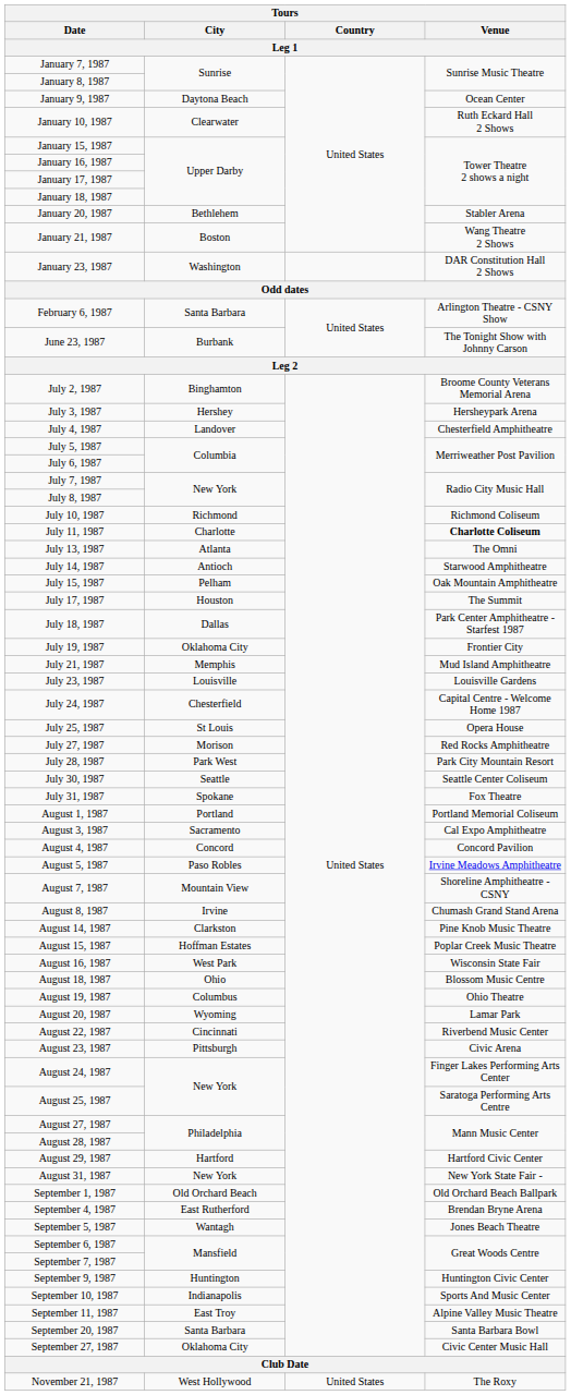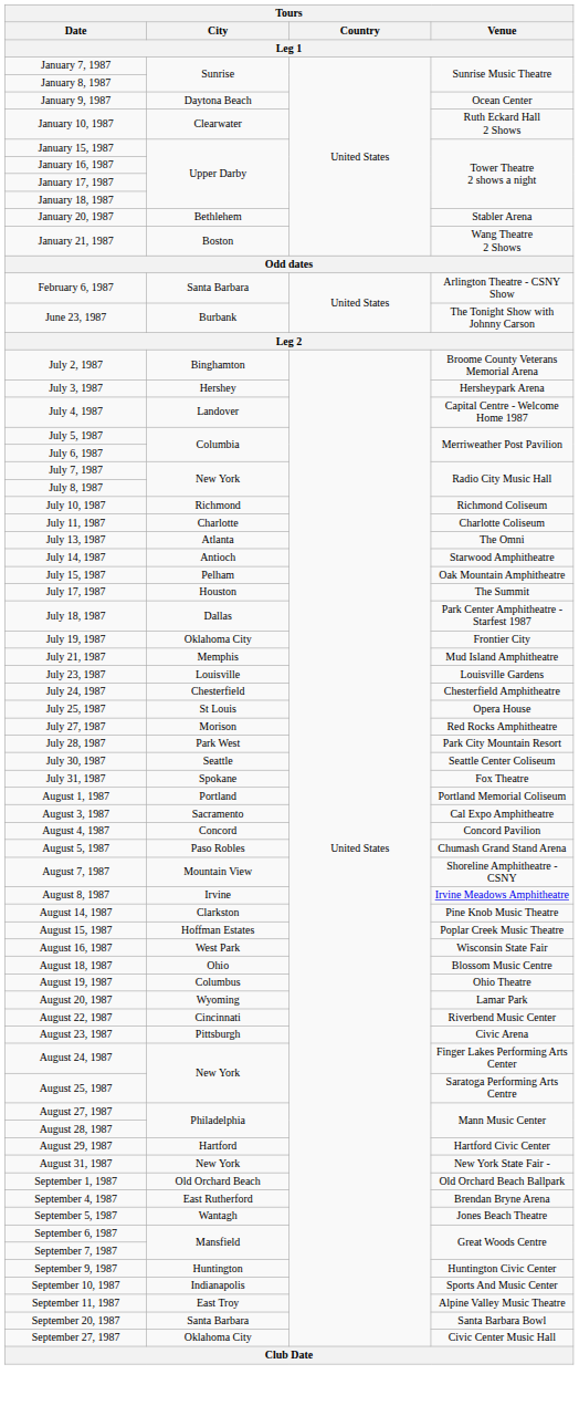- row: January 23, 1987 | Washington | DAR Constitution Hall 2 Shows
July 4, 1987 | Venue: Chesterfield Amphitheatre -> Capital Centre - Welcome Home 1987
July 11, 1987 | Venue: bold -> normal
July 24, 1987 | Venue: Capital Centre - Welcome Home 1987 -> Chesterfield Amphitheatre
August 5, 1987 | Venue: Irvine Meadows Amphitheatre -> Chumash Grand Stand Arena
August 8, 1987 | Venue: Chumash Grand Stand Arena -> Irvine Meadows Amphitheatre
- row: November 21, 1987 | West Hollywood | United States | The Roxy
